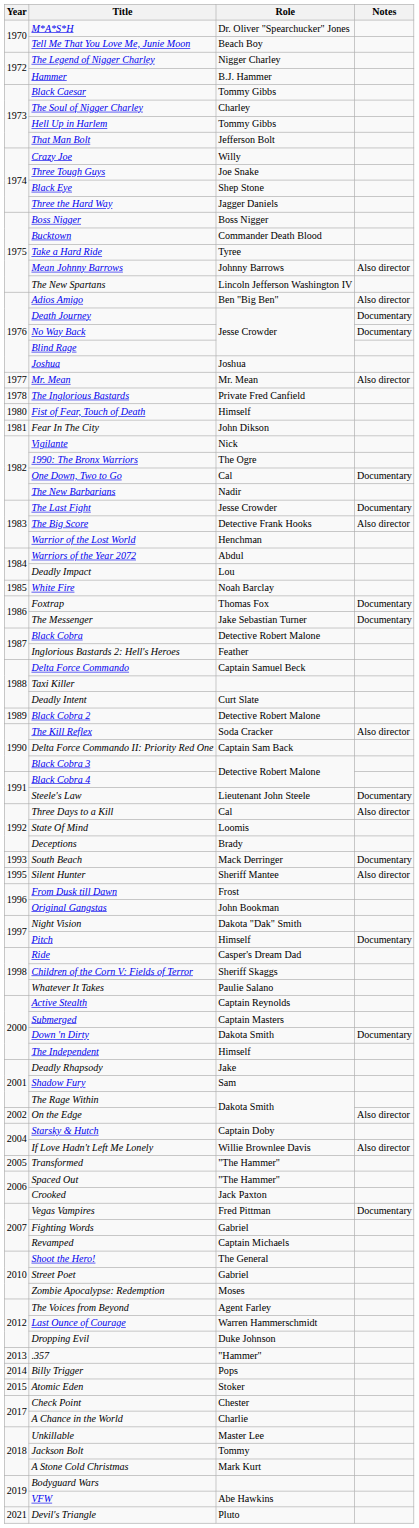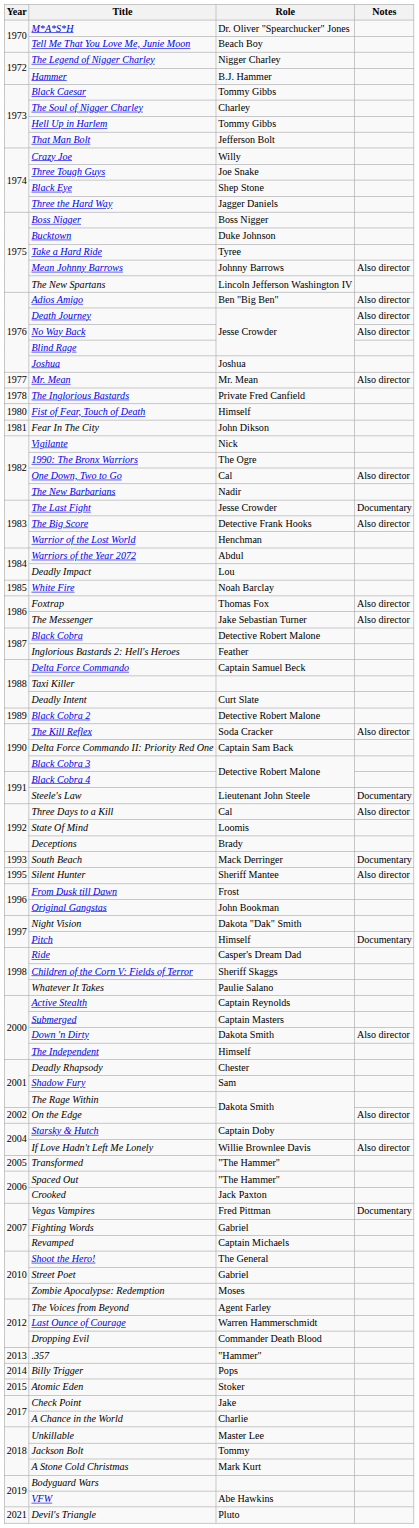Bucktown | Role: Commander Death Blood -> Duke Johnson
Death Journey | Notes: Documentary -> Also director
No Way Back | Notes: Documentary -> Also director
One Down, Two to Go | Notes: Documentary -> Also director
Foxtrap | Notes: Documentary -> Also director
The Messenger | Notes: Documentary -> Also director
Down 'n Dirty | Notes: Documentary -> Also director
Deadly Rhapsody | Role: Jake -> Chester
Dropping Evil | Role: Duke Johnson -> Commander Death Blood
Check Point | Role: Chester -> Jake
